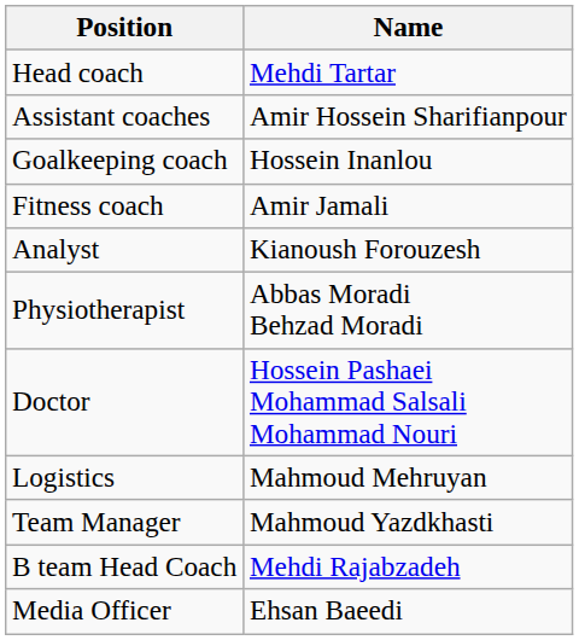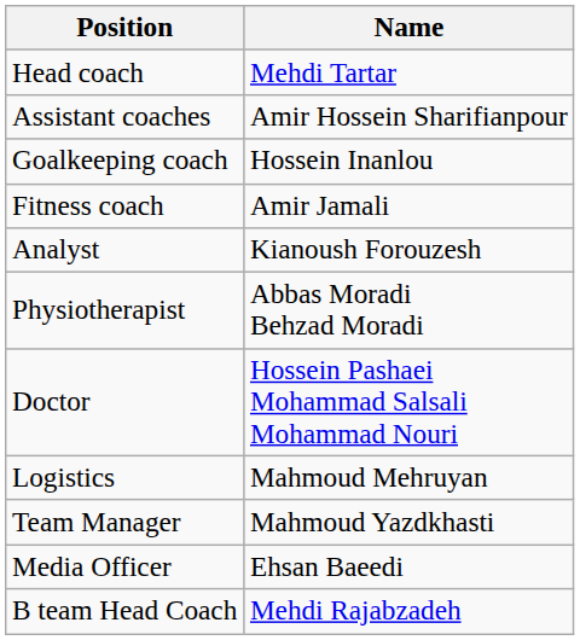rows swapped: B team Head Coach <-> Media Officer
